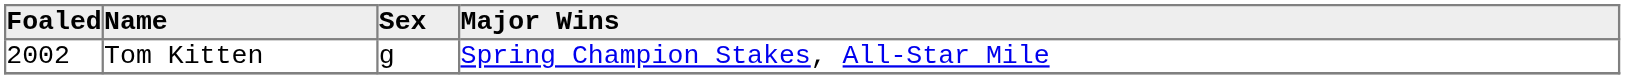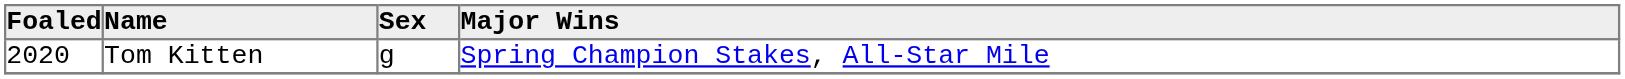Tom Kitten | Foaled: 2002 -> 2020
